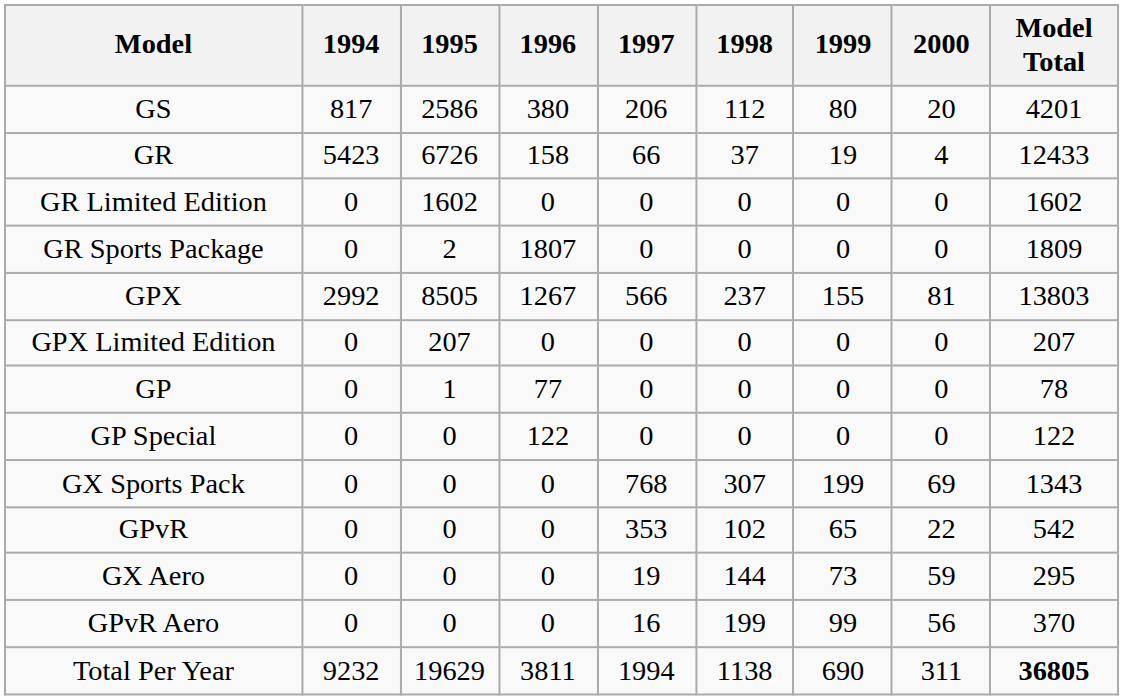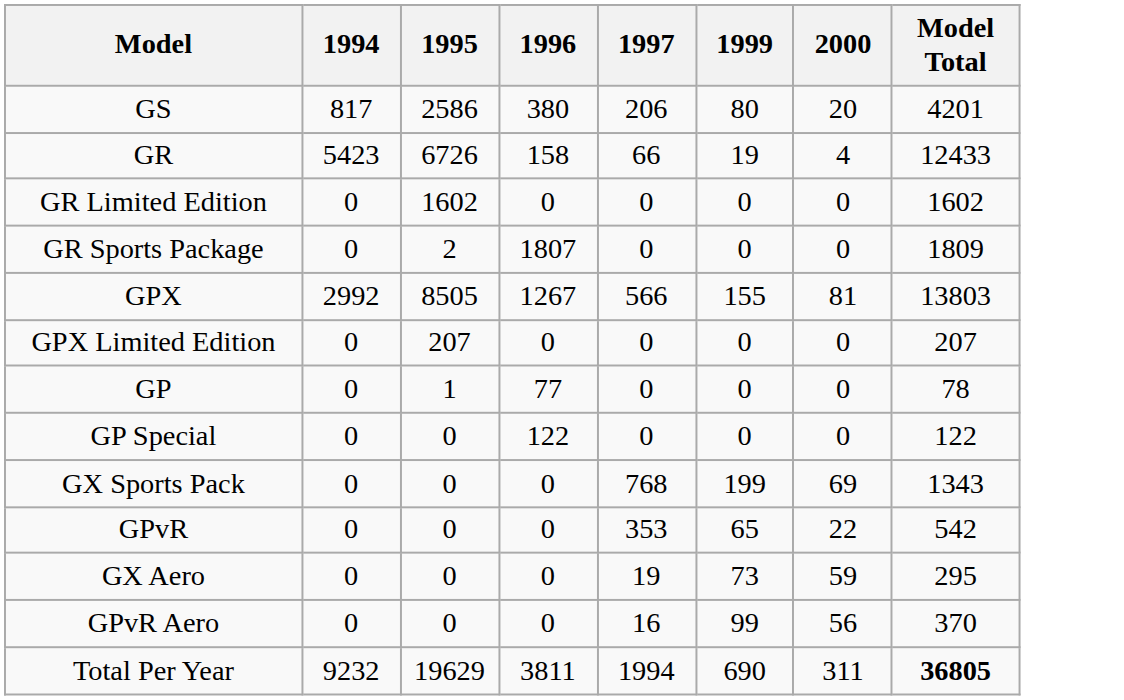- column: 1998 | 112 | 37 | 0 | 0 | 237 | 0 | 0 | 0 | 307 | 102 | 144 | 199 | 1138
